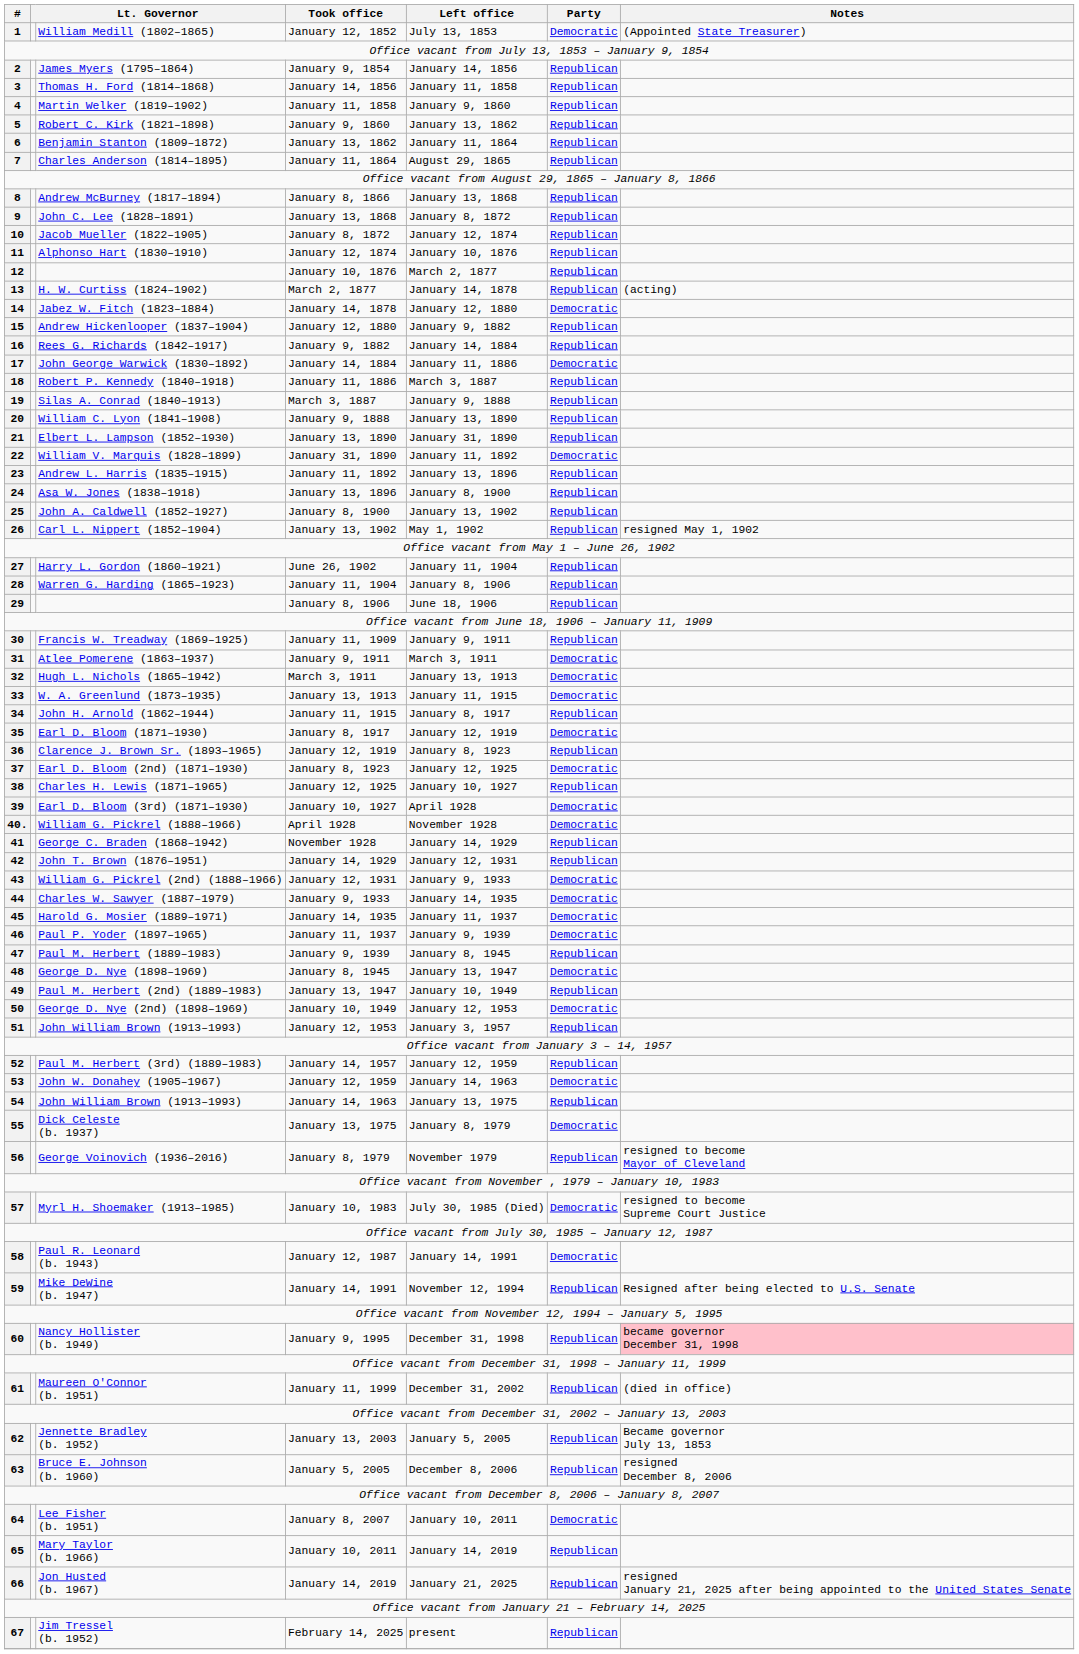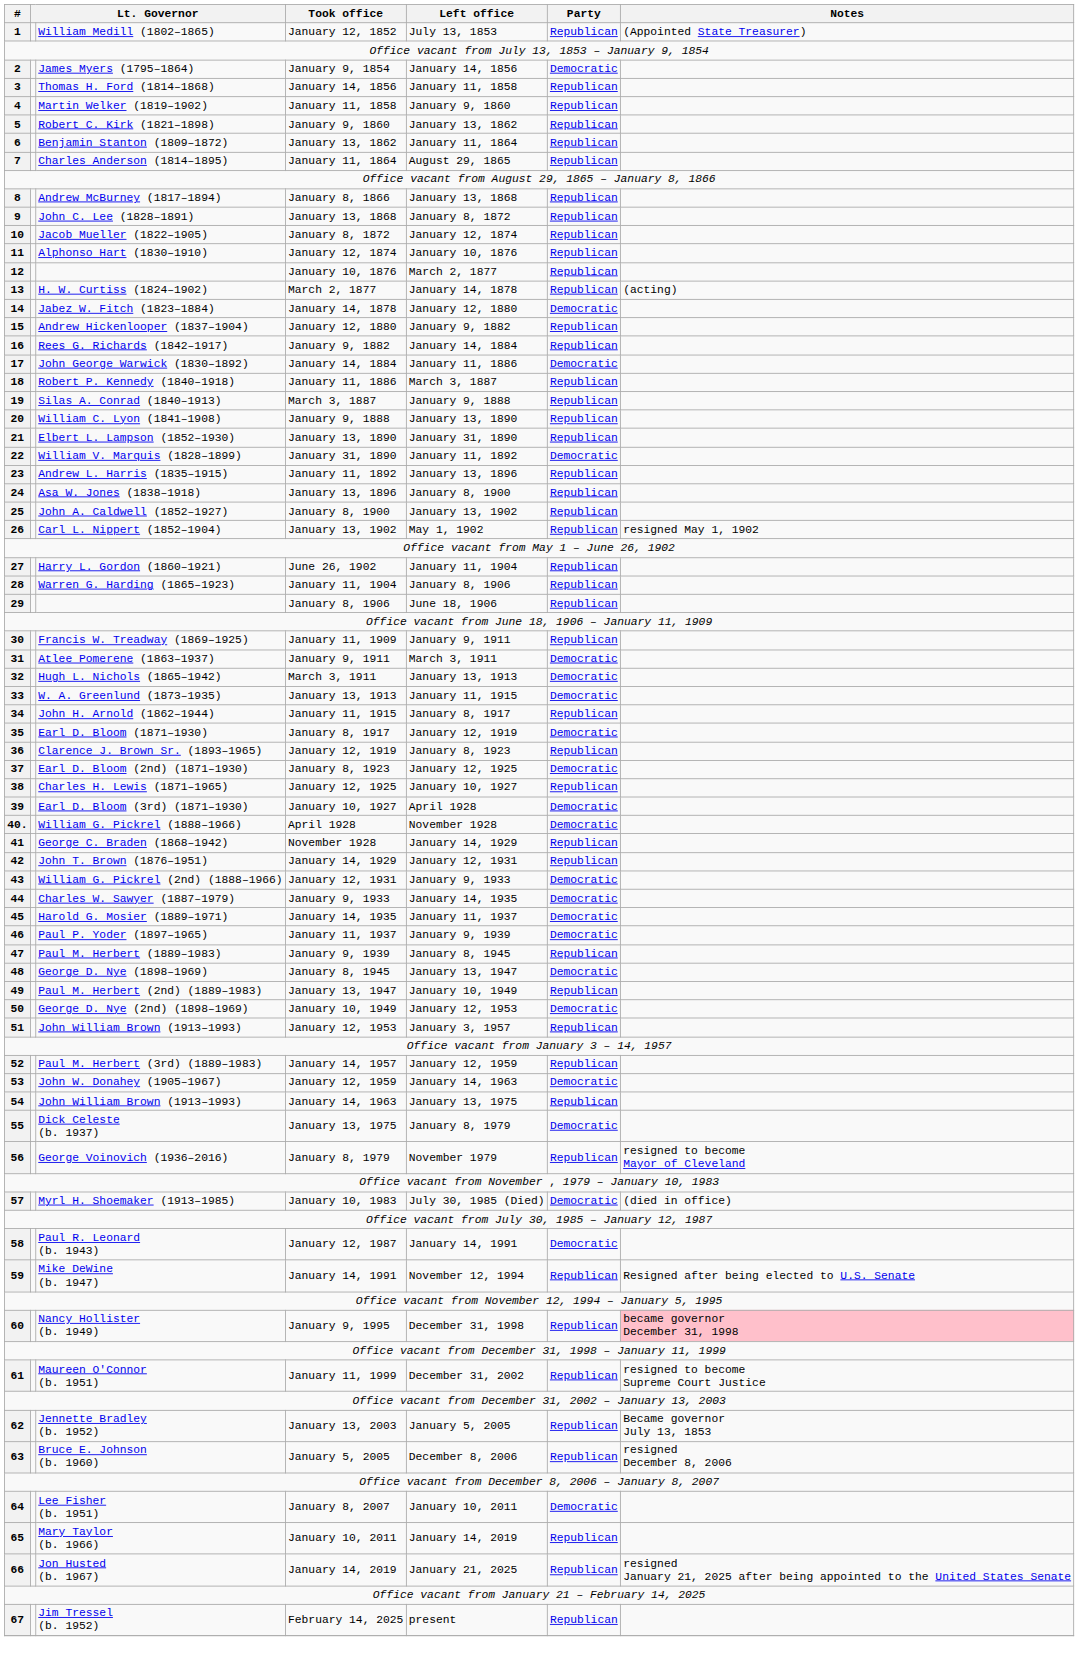January 12, 1852 | Party: Democratic -> Republican
January 9, 1854 | Party: Republican -> Democratic
January 10, 1983 | Notes: resigned to become Supreme Court Justice -> (died in office)
January 11, 1999 | Notes: (died in office) -> resigned to become Supreme Court Justice
